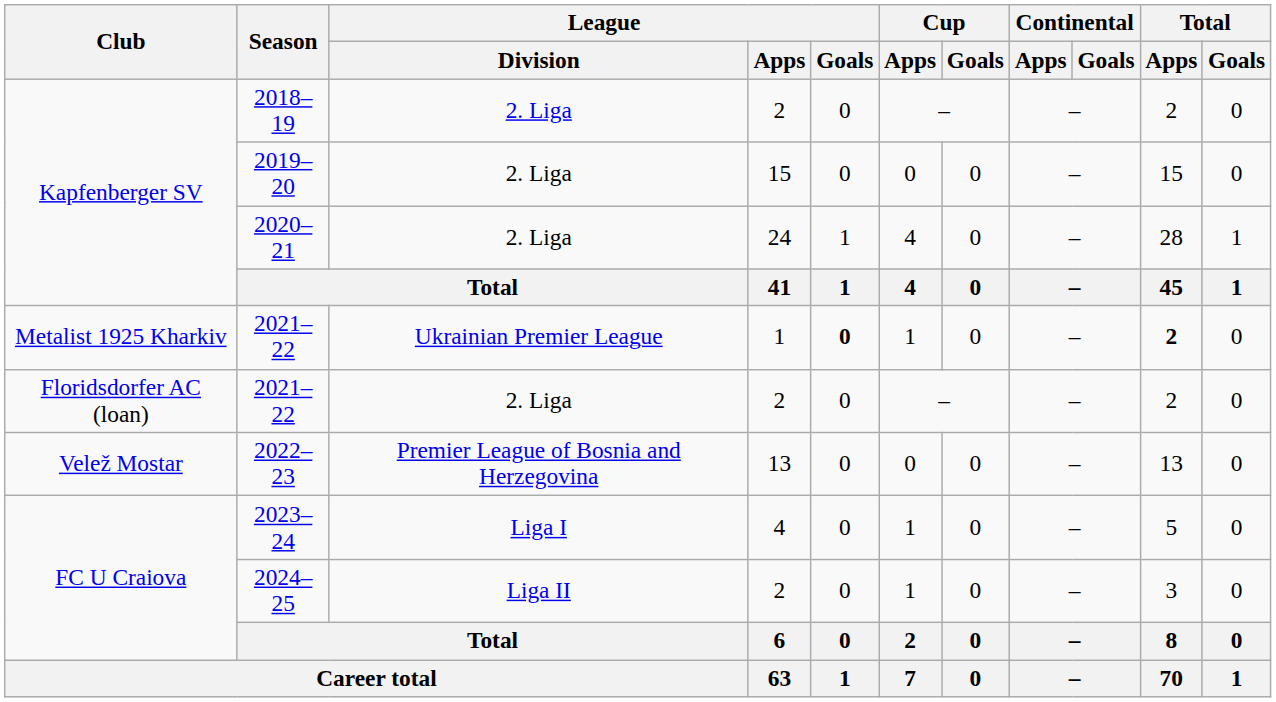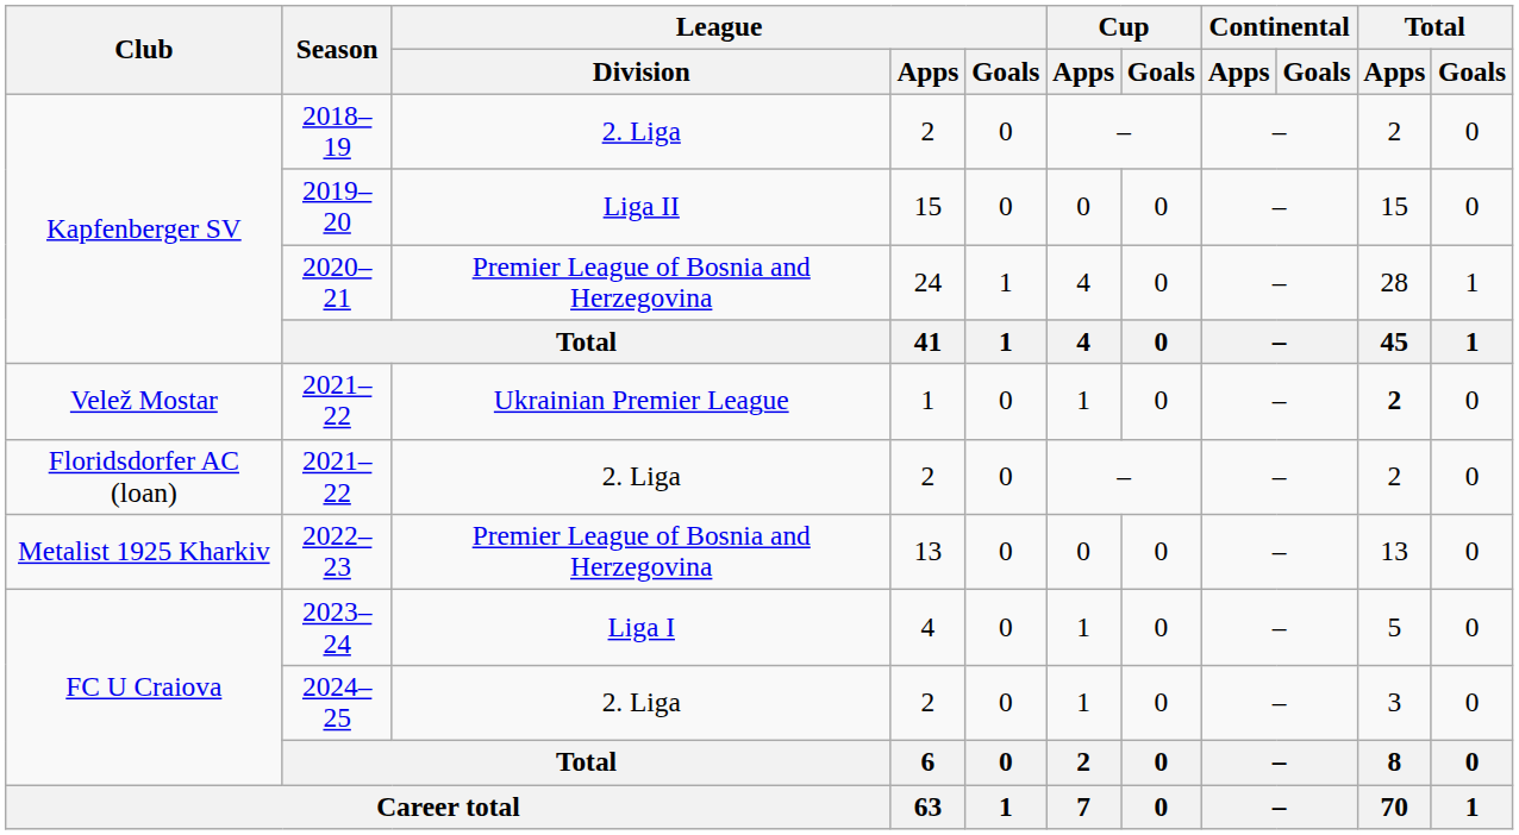2019–20 | League / Division: 2. Liga -> Liga II
2020–21 | League / Division: 2. Liga -> Premier League of Bosnia and Herzegovina
2021–22 / 1 | Club: Metalist 1925 Kharkiv -> Velež Mostar
2021–22 / 1 | League / Goals: bold -> normal
2022–23 | Club: Velež Mostar -> Metalist 1925 Kharkiv
2024–25 | League / Division: Liga II -> 2. Liga
